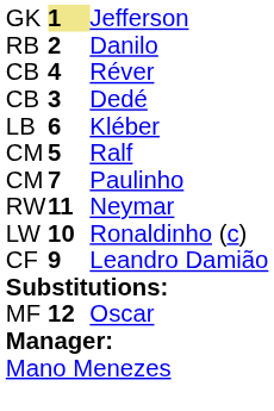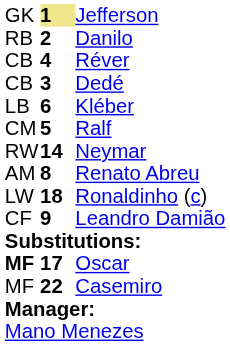- row: CM | 7 | Paulinho
Neymar | column 2: 11 -> 14
+ row: AM | 8 | Renato Abreu
Ronaldinho (c) | column 2: 10 -> 18
Oscar | column 1: normal -> bold
Oscar | column 2: 12 -> 17
+ row: MF | 22 | Casemiro
